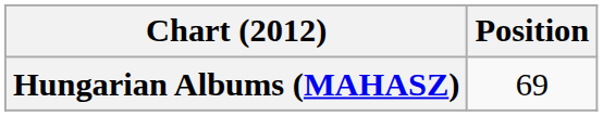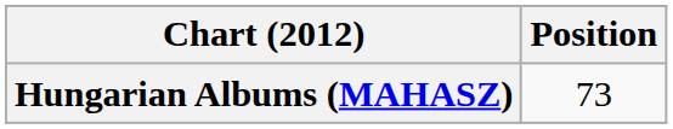Hungarian Albums (MAHASZ) | Position: 69 -> 73
